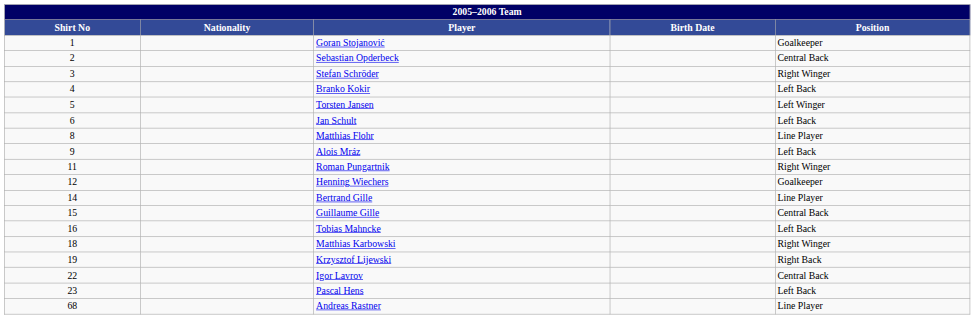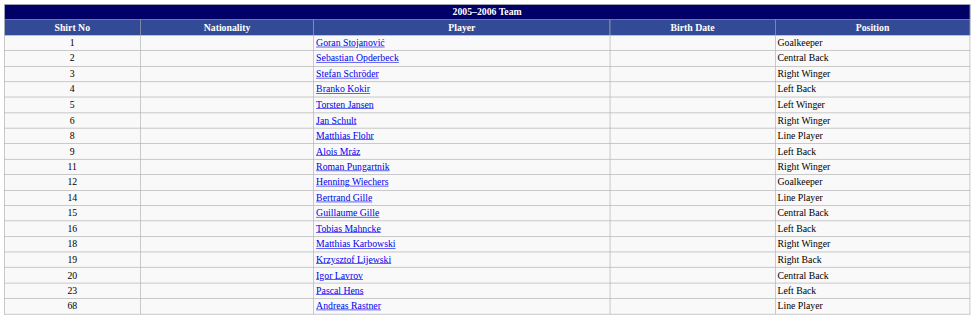Jan Schult | Position: Left Back -> Right Winger
Igor Lavrov | Shirt No: 22 -> 20
